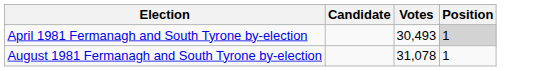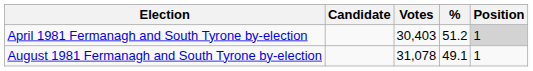+ column: % | 51.2 | 49.1
April 1981 Fermanagh and South Tyrone by-election | Votes: 30,493 -> 30,403
